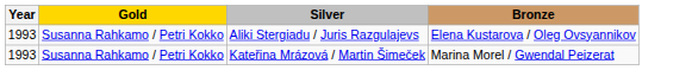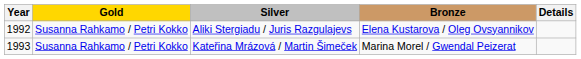+ column: Details
Aliki Stergiadu / Juris Razgulajevs | Year: 1993 -> 1992
